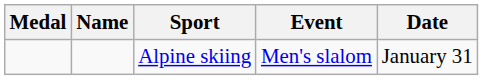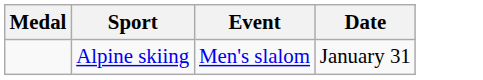- column: Name
